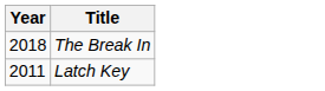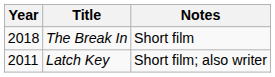+ column: Notes | Short film | Short film; also writer
